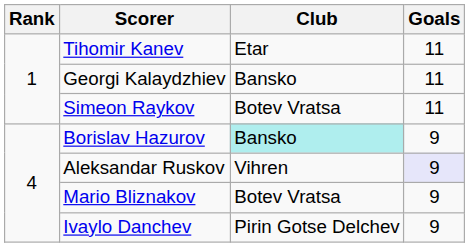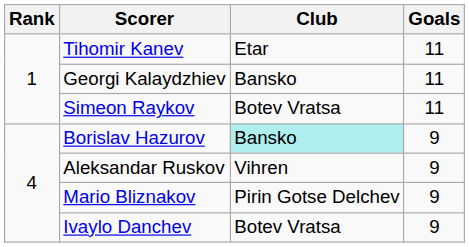Aleksandar Ruskov | Goals: lavender background -> no background
Mario Bliznakov | Club: Botev Vratsa -> Pirin Gotse Delchev
Ivaylo Danchev | Club: Pirin Gotse Delchev -> Botev Vratsa
